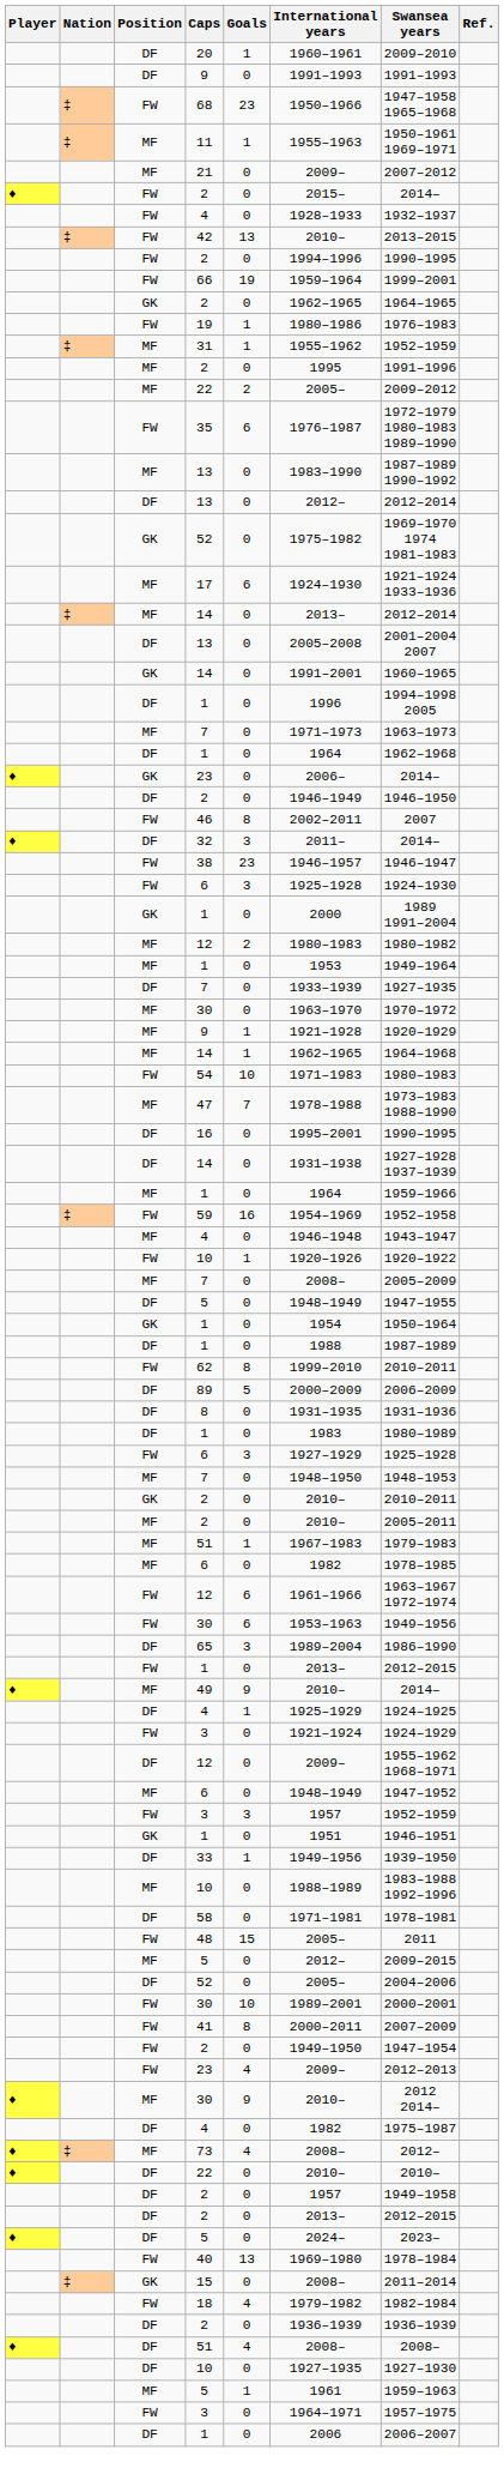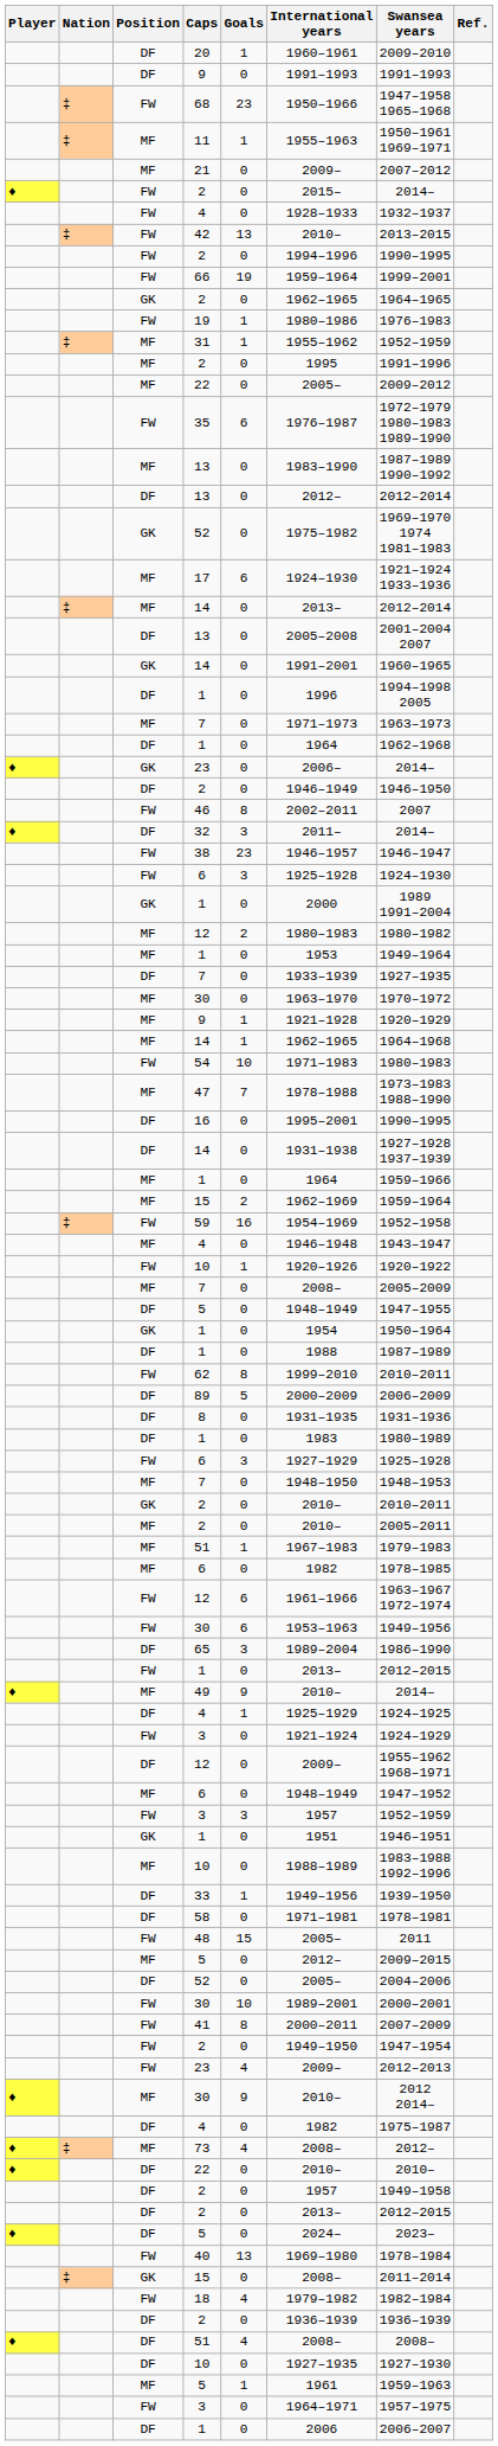MF / 22 | Goals: 2 -> 0
+ row: MF | 15 | 2 | 1962–1969 | 1959–1964
rows swapped: MF / 10 <-> 33
